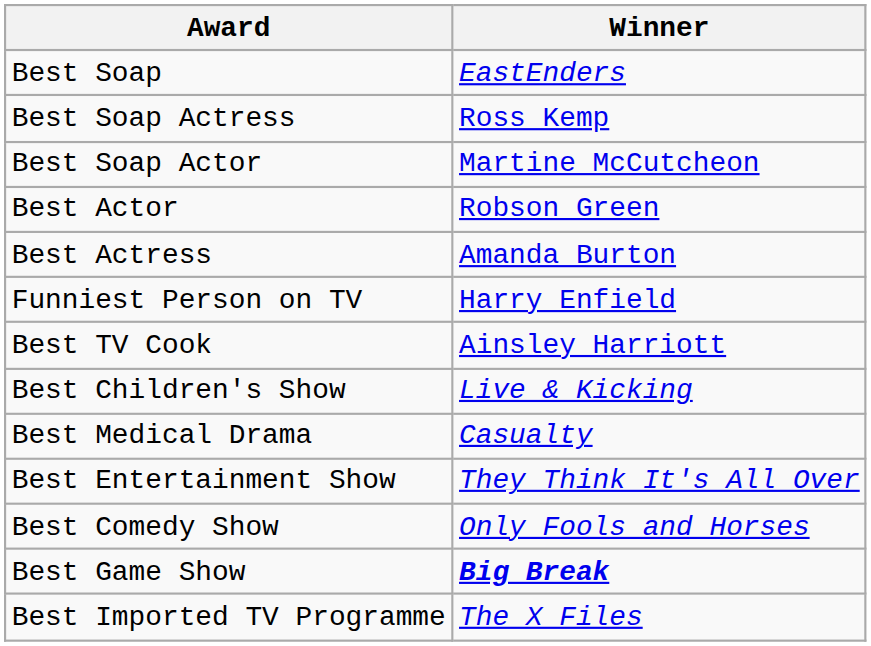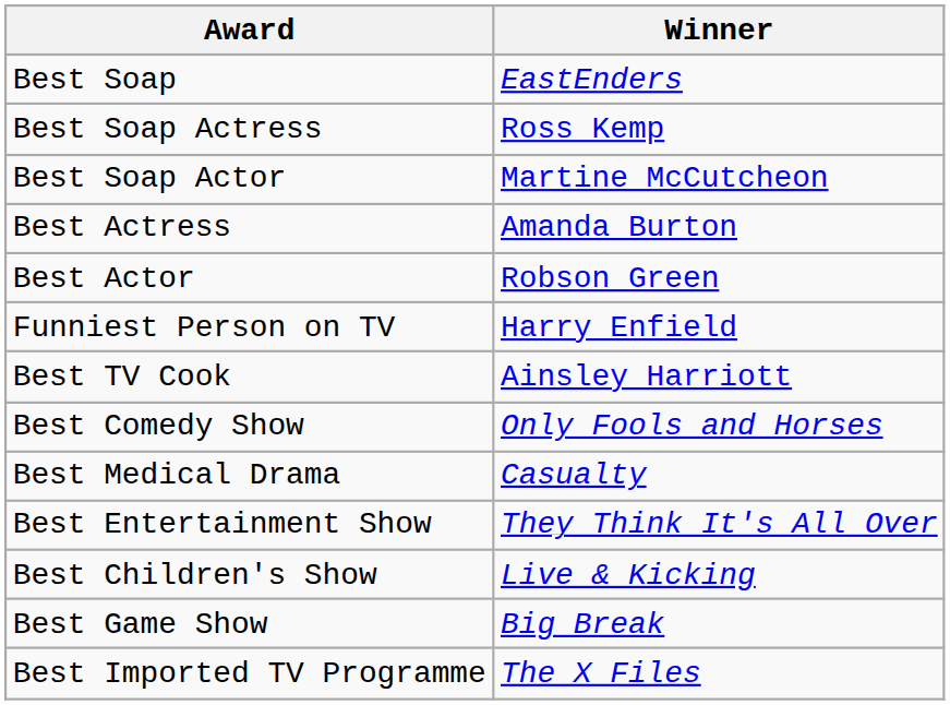rows swapped: Best Actress <-> Best Actor
rows swapped: Best Comedy Show <-> Best Children's Show
Best Game Show | Winner: bold -> normal
